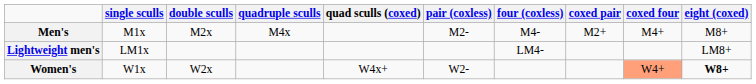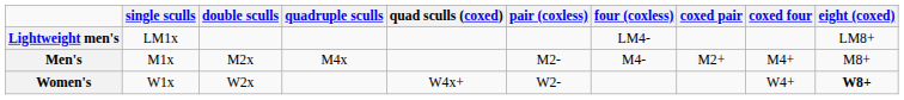rows swapped: Men's <-> Lightweight men's
Women's | coxed four: lightsalmon background -> no background
